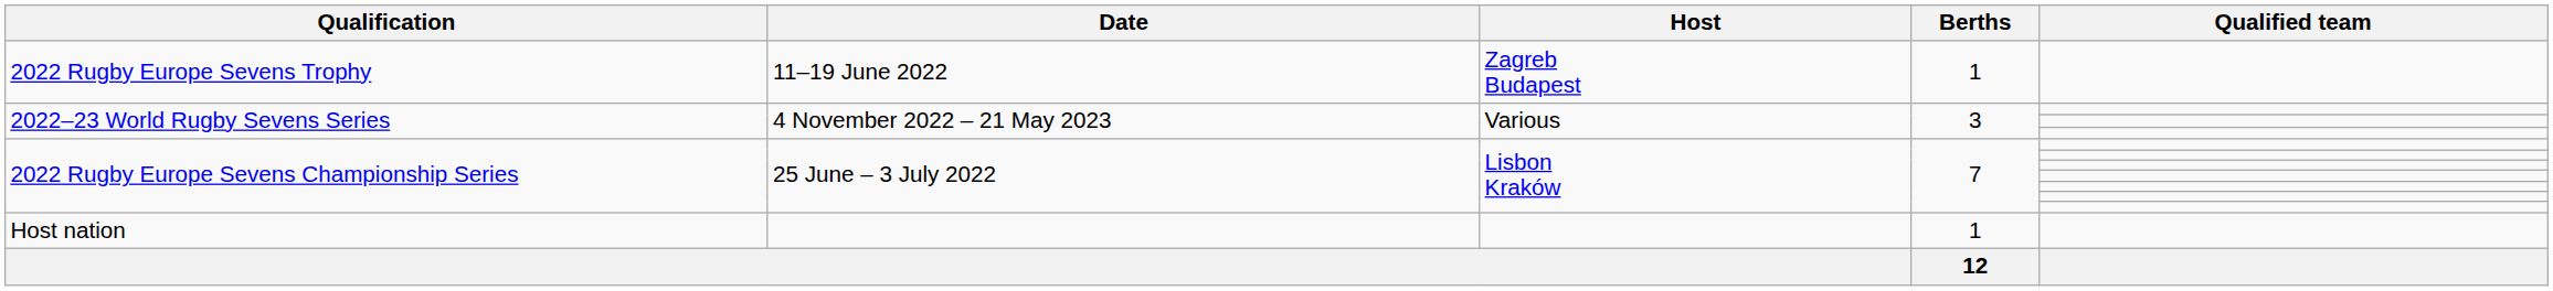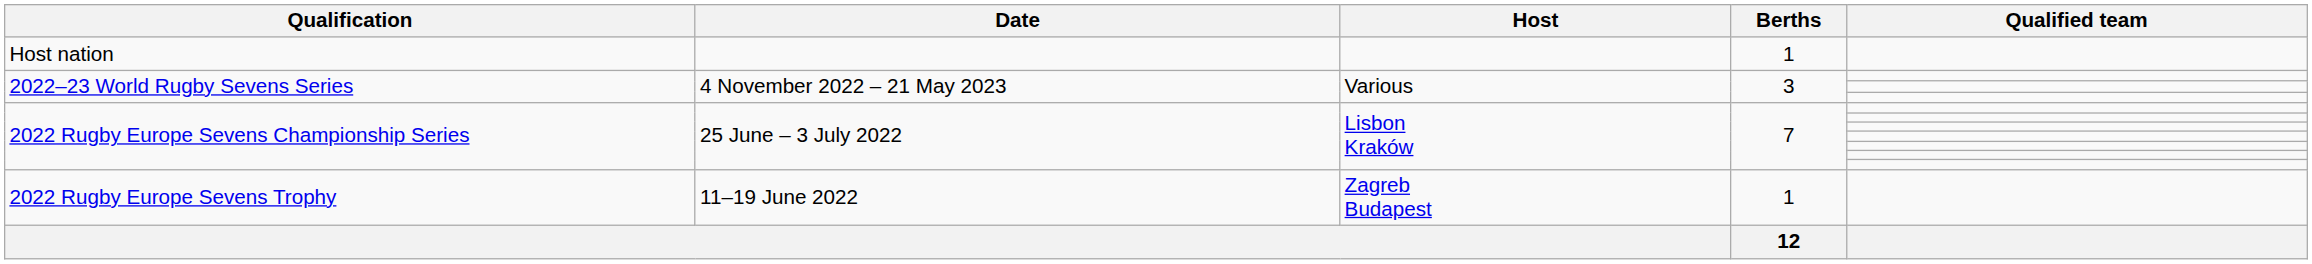rows swapped: Host nation <-> 2022 Rugby Europe Sevens Trophy
